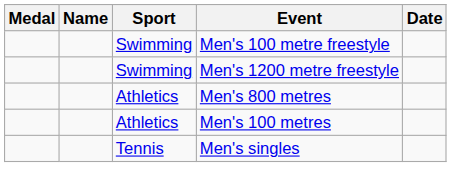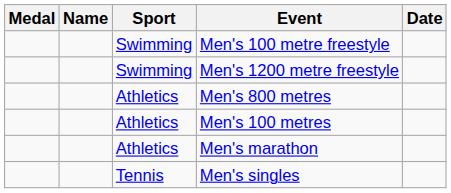+ row: Athletics | Men's marathon
